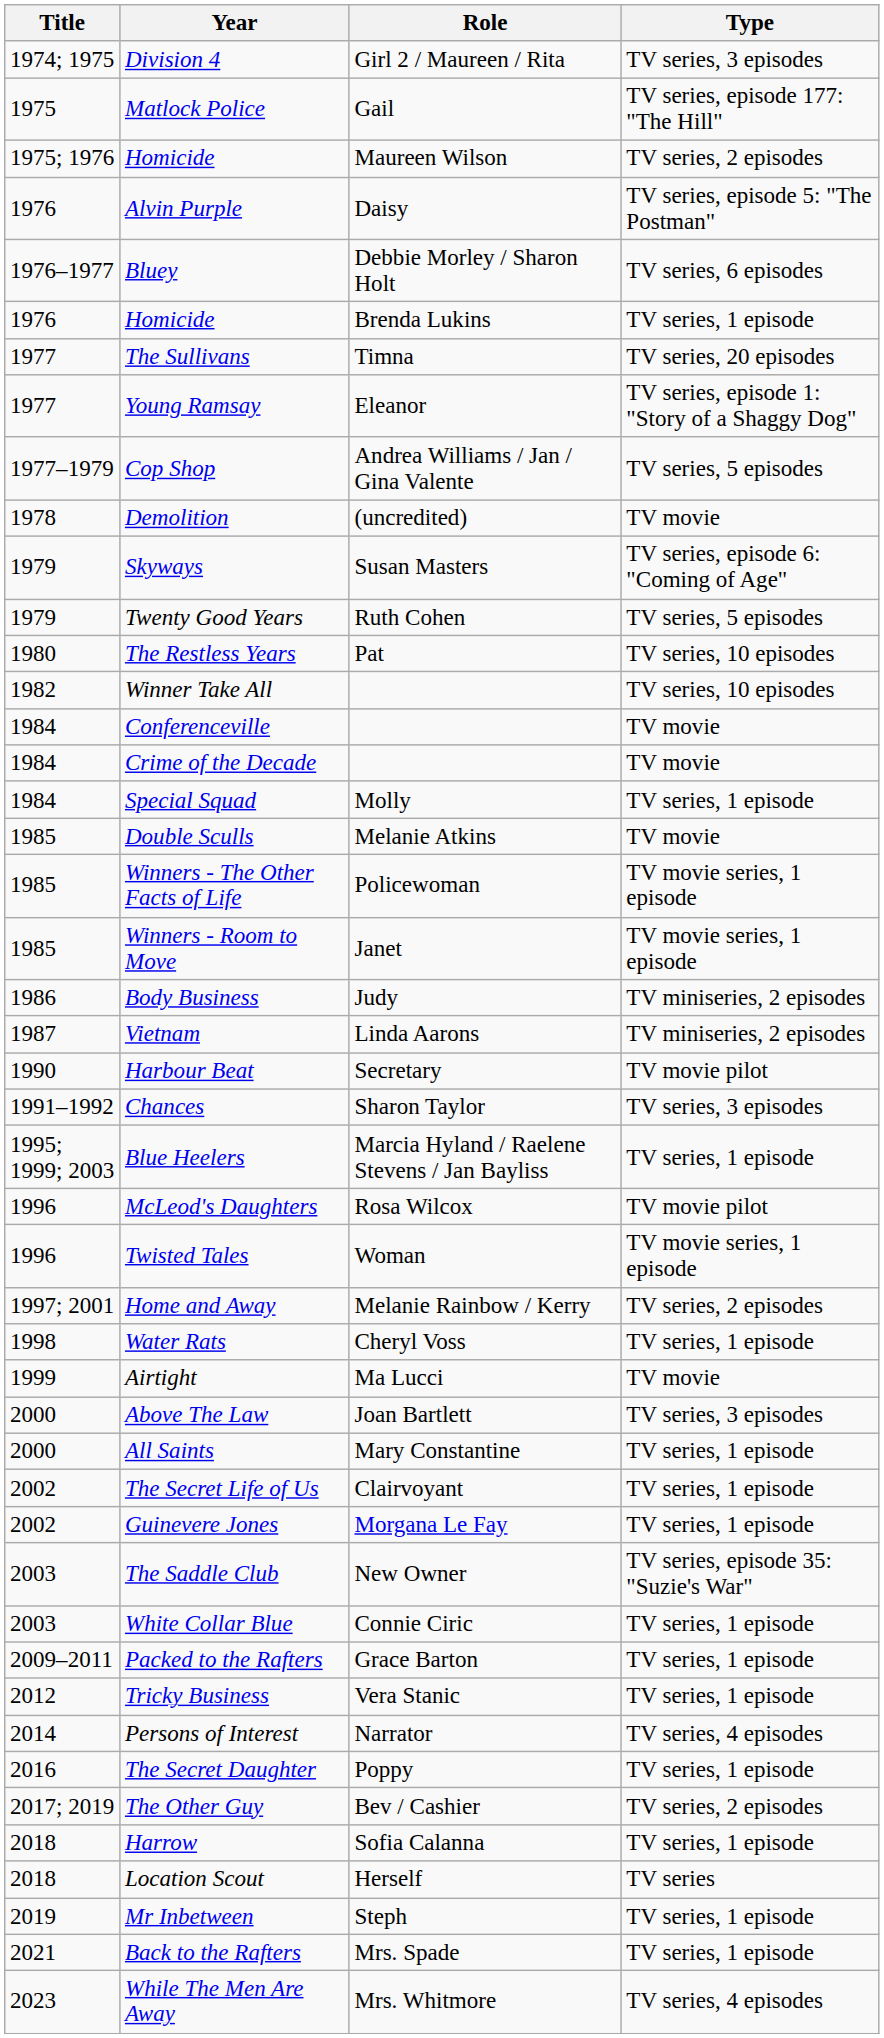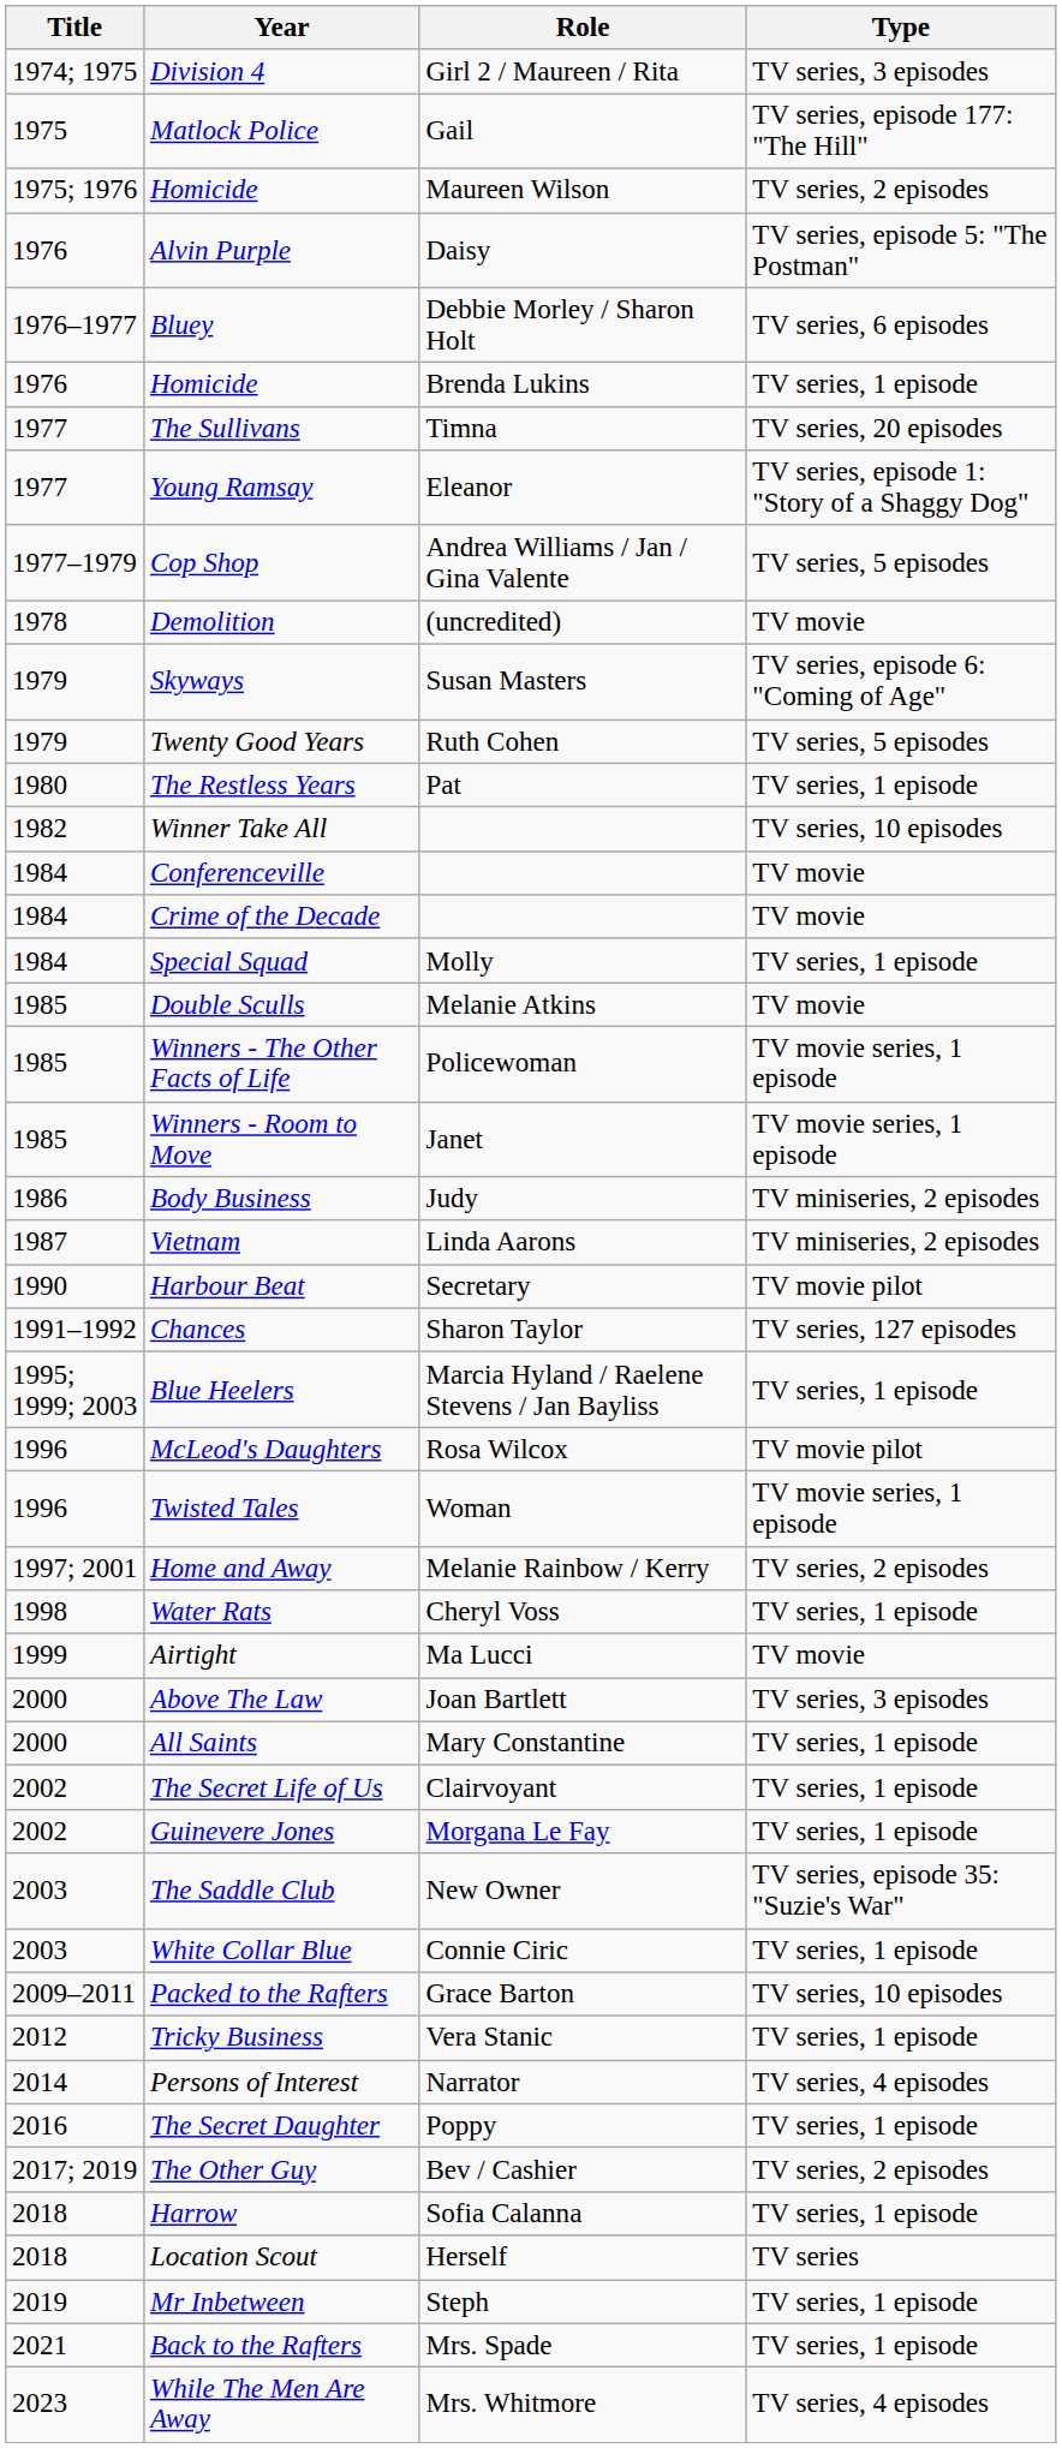The Restless Years | Type: TV series, 10 episodes -> TV series, 1 episode
Chances | Type: TV series, 3 episodes -> TV series, 127 episodes
Packed to the Rafters | Type: TV series, 1 episode -> TV series, 10 episodes
